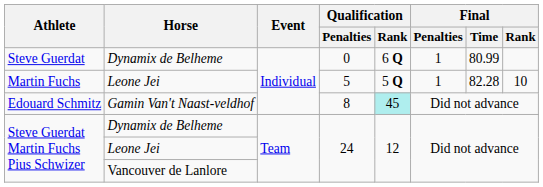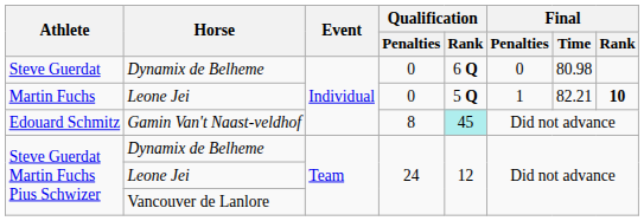Steve Guerdat | Final / Penalties: 1 -> 0
Steve Guerdat | Final / Time: 80.99 -> 80.98
Martin Fuchs | Qualification / Penalties: 5 -> 0
Martin Fuchs | Final / Time: 82.28 -> 82.21
Martin Fuchs | Final / Rank: normal -> bold
